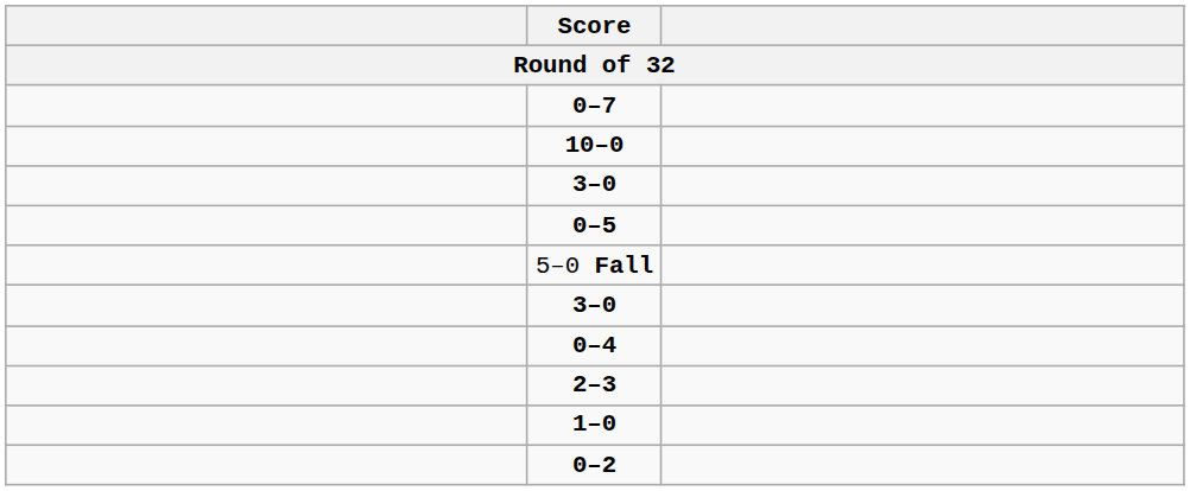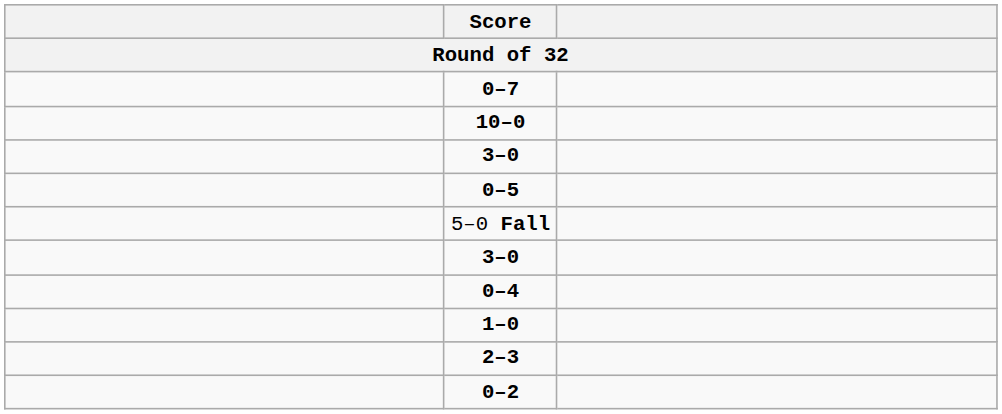rows swapped: 2–3 <-> 1–0
